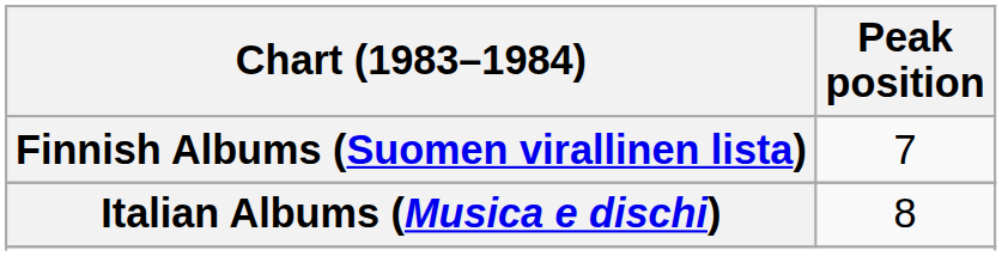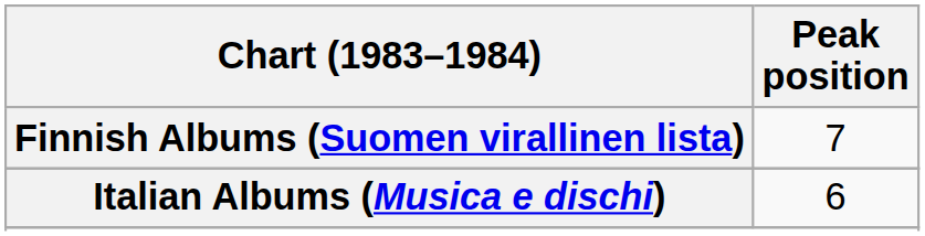Italian Albums (Musica e dischi) | Peak position: 8 -> 6
